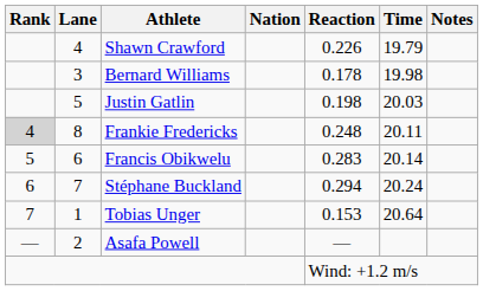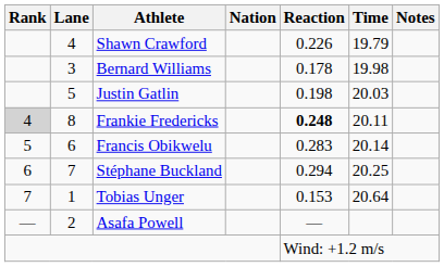Frankie Fredericks | Reaction: normal -> bold
Stéphane Buckland | Time: 20.24 -> 20.25
